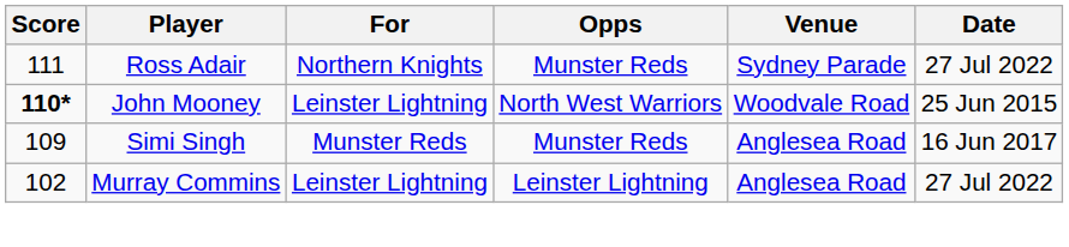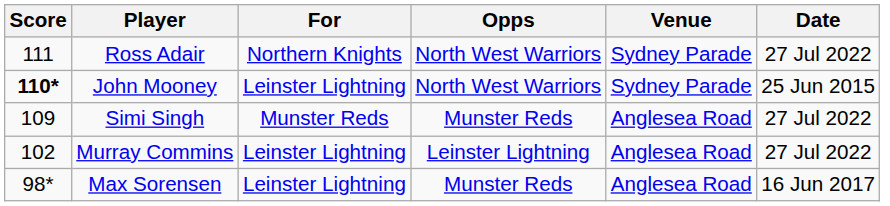Ross Adair | Opps: Munster Reds -> North West Warriors
John Mooney | Venue: Woodvale Road -> Sydney Parade
Simi Singh | Date: 16 Jun 2017 -> 27 Jul 2022
+ row: 98* | Max Sorensen | Leinster Lightning | Munster Reds | Anglesea Road | 16 Jun 2017
